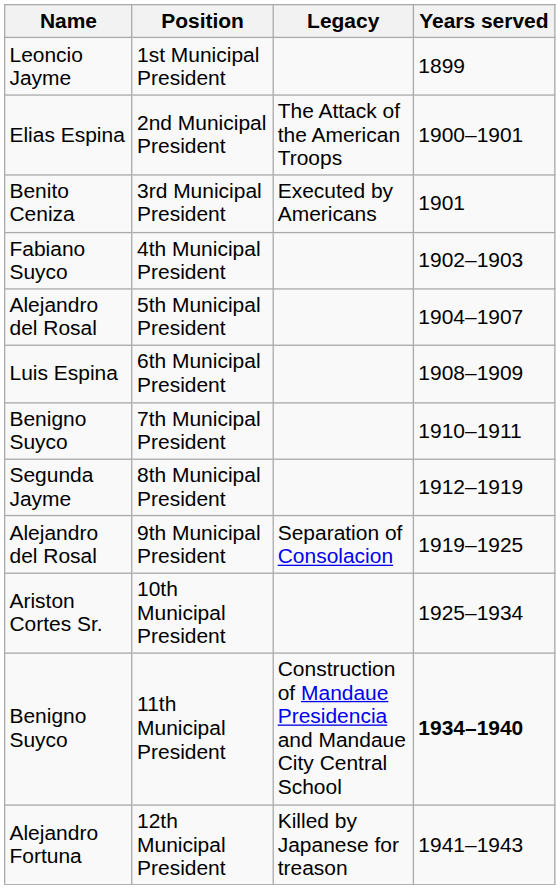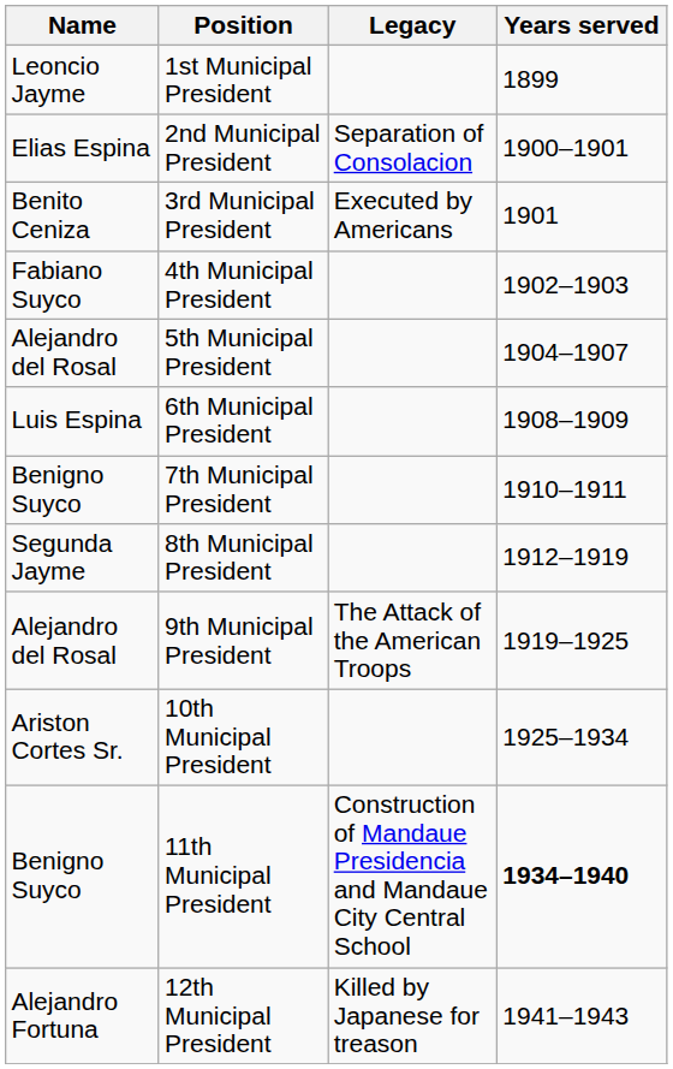2nd Municipal President | Legacy: The Attack of the American Troops -> Separation of Consolacion
9th Municipal President | Legacy: Separation of Consolacion -> The Attack of the American Troops
